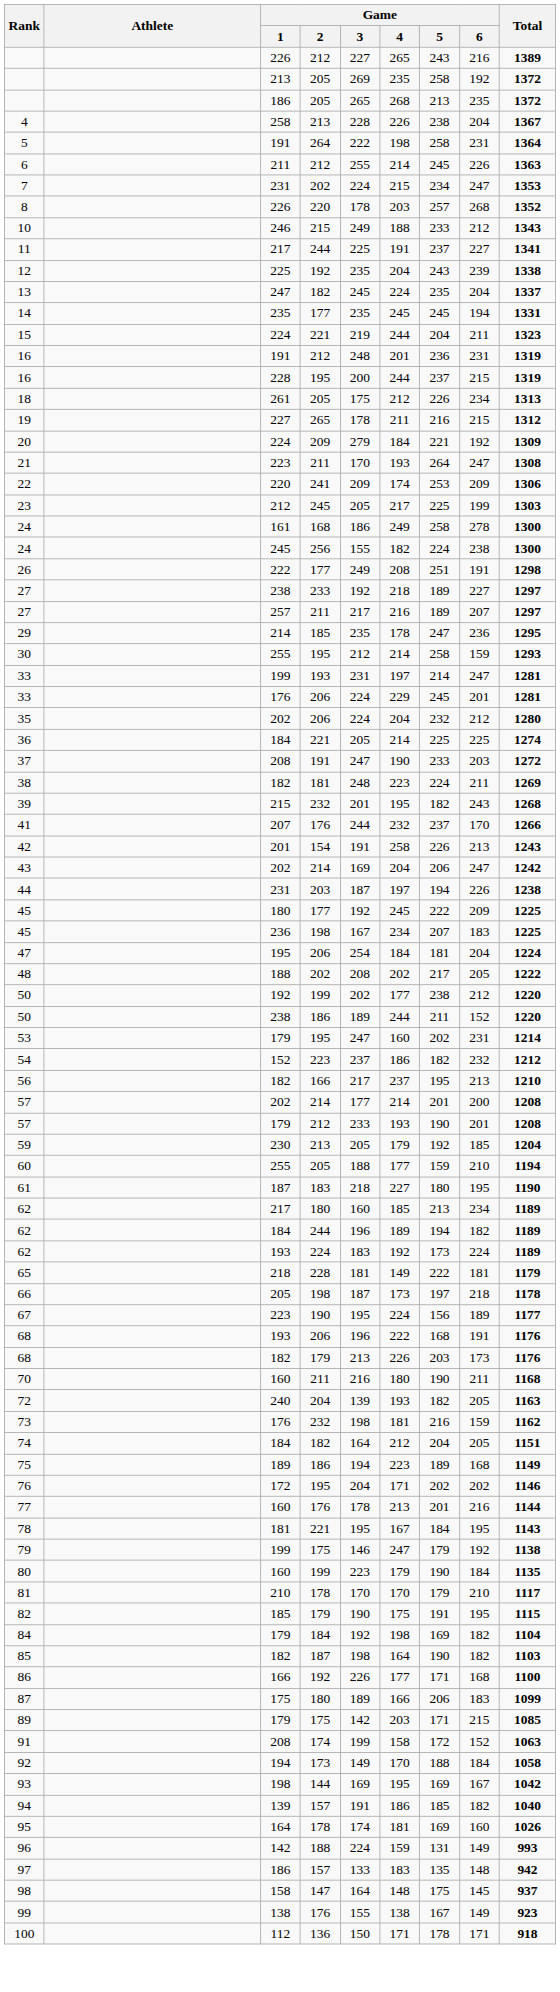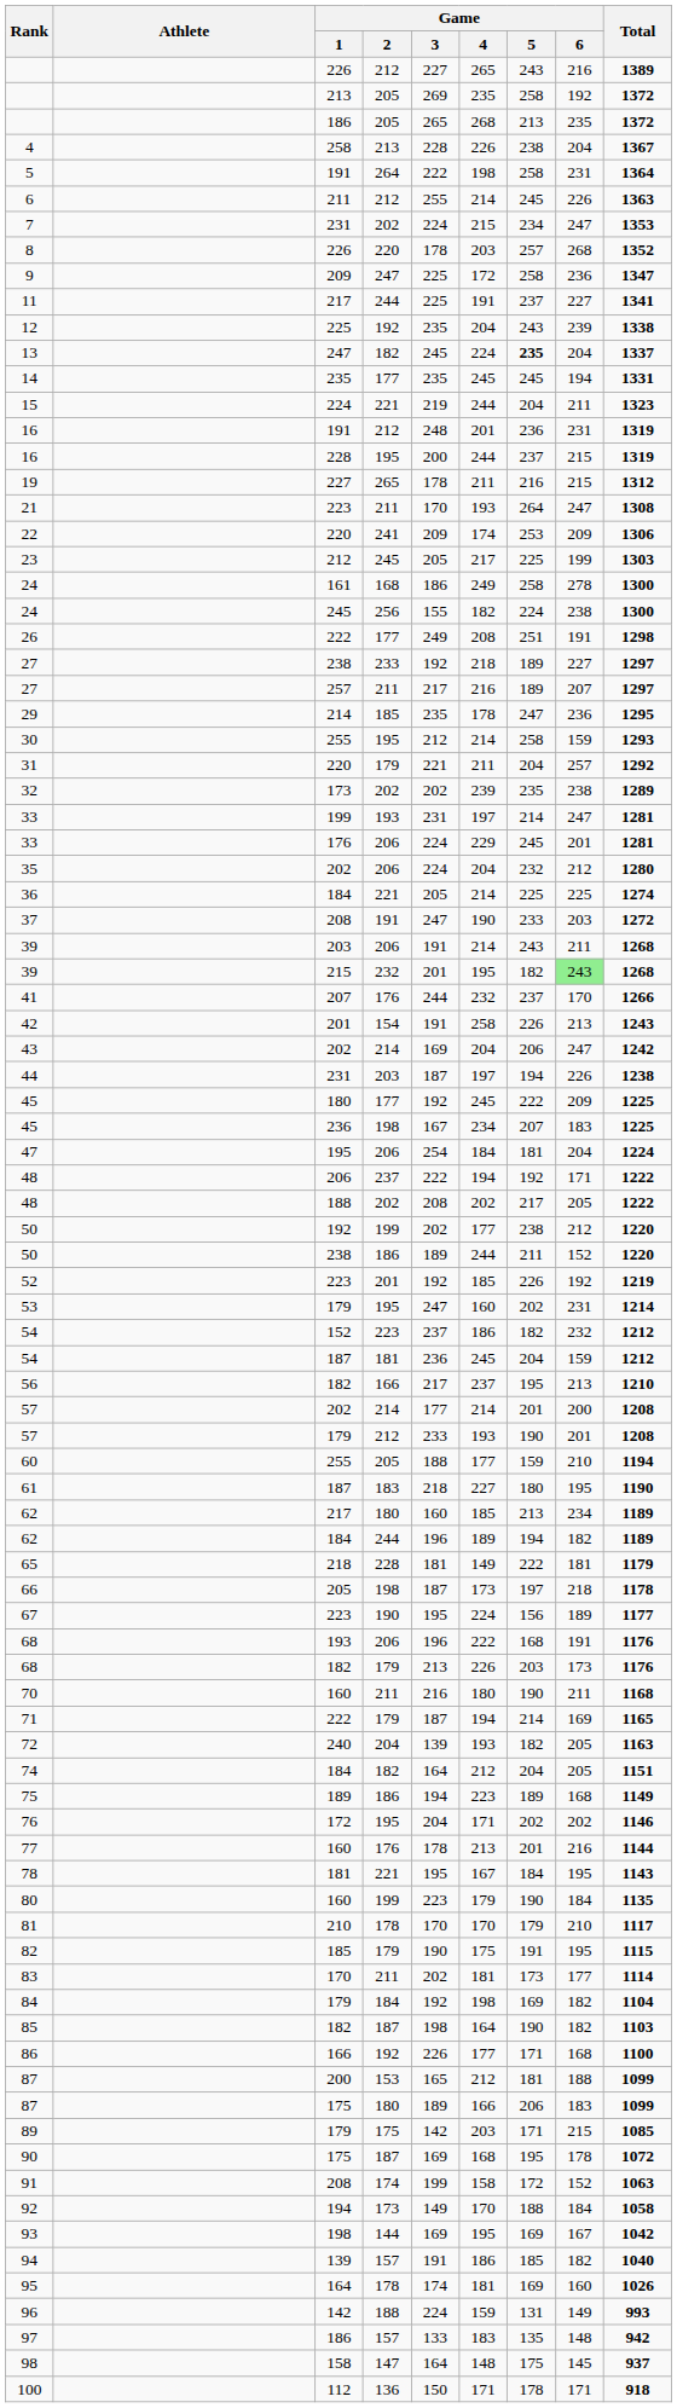+ row: 9 | 209 | 247 | 225 | 172 | 258 | 236 | 1347
- row: 10 | 246 | 215 | 249 | 188 | 233 | 212 | 1343
13 | Game / 5: normal -> bold
- row: 18 | 261 | 205 | 175 | 212 | 226 | 234 | 1313
- row: 20 | 224 | 209 | 279 | 184 | 221 | 192 | 1309
+ row: 31 | 220 | 179 | 221 | 211 | 204 | 257 | 1292
+ row: 32 | 173 | 202 | 202 | 239 | 235 | 238 | 1289
- row: 38 | 182 | 181 | 248 | 223 | 224 | 211 | 1269
+ row: 39 | 203 | 206 | 191 | 214 | 243 | 211 | 1268
39 / 215 | Game / 6: no background -> lightgreen background
+ row: 48 | 206 | 237 | 222 | 194 | 192 | 171 | 1222
+ row: 52 | 223 | 201 | 192 | 185 | 226 | 192 | 1219
+ row: 54 | 187 | 181 | 236 | 245 | 204 | 159 | 1212
- row: 59 | 230 | 213 | 205 | 179 | 192 | 185 | 1204
- row: 62 | 193 | 224 | 183 | 192 | 173 | 224 | 1189
+ row: 71 | 222 | 179 | 187 | 194 | 214 | 169 | 1165
- row: 73 | 176 | 232 | 198 | 181 | 216 | 159 | 1162
- row: 79 | 199 | 175 | 146 | 247 | 179 | 192 | 1138
+ row: 83 | 170 | 211 | 202 | 181 | 173 | 177 | 1114
+ row: 87 | 200 | 153 | 165 | 212 | 181 | 188 | 1099
+ row: 90 | 175 | 187 | 169 | 168 | 195 | 178 | 1072
- row: 99 | 138 | 176 | 155 | 138 | 167 | 149 | 923
